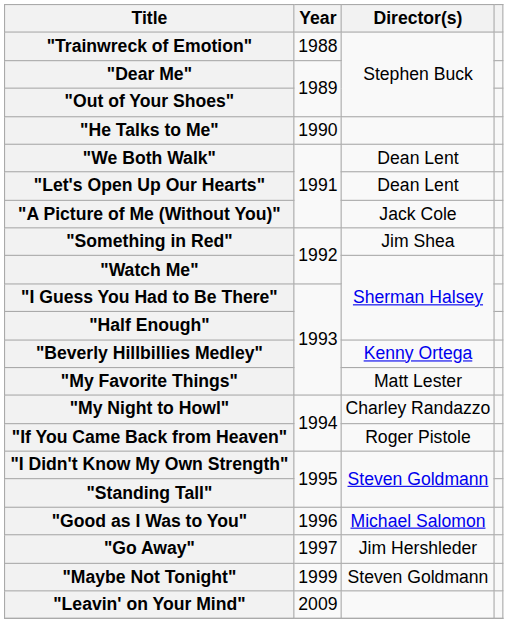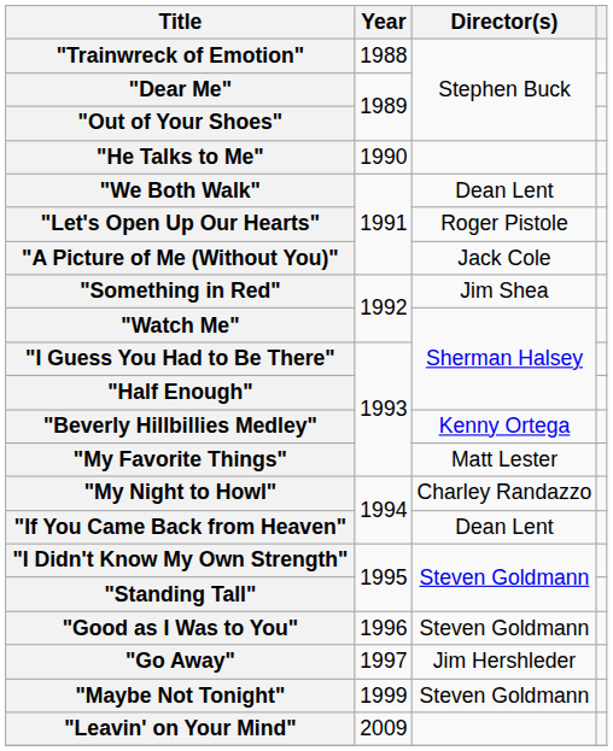"Let's Open Up Our Hearts" | Director(s): Dean Lent -> Roger Pistole
"If You Came Back from Heaven" | Director(s): Roger Pistole -> Dean Lent
"Good as I Was to You" | Director(s): Michael Salomon -> Steven Goldmann
